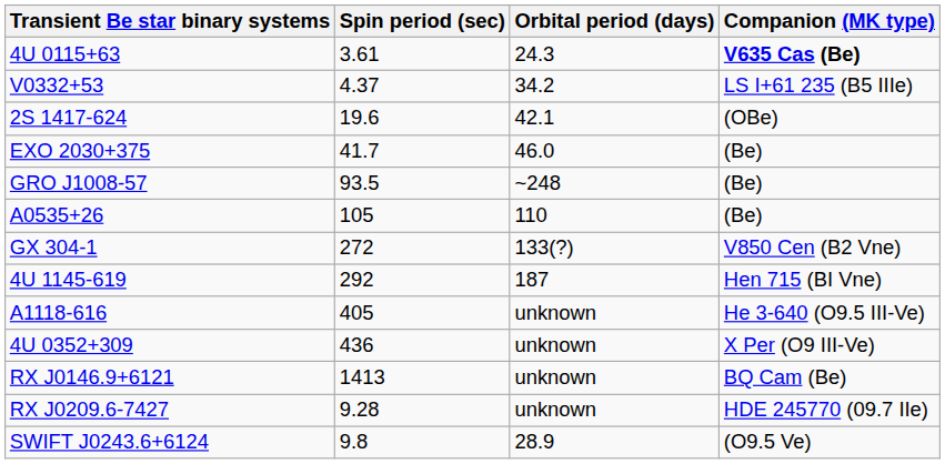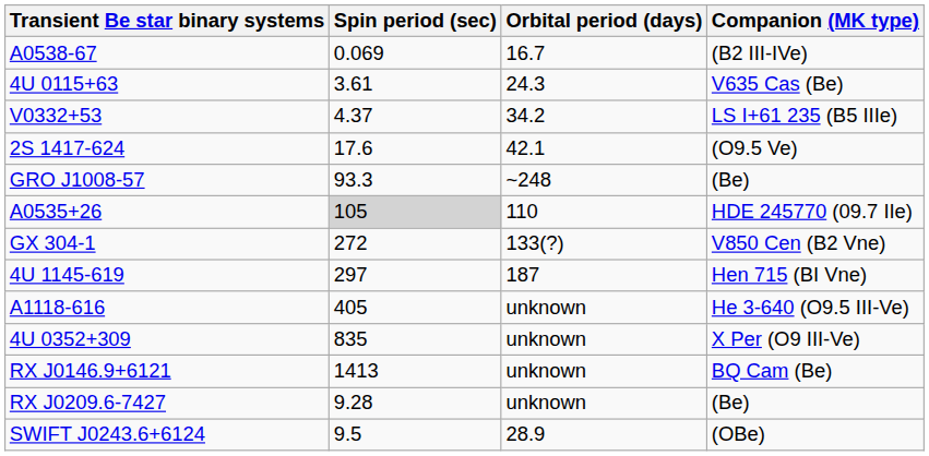+ row: A0538-67 | 0.069 | 16.7 | (B2 III-IVe)
4U 0115+63 | Companion (MK type): bold -> normal
2S 1417-624 | Spin period (sec): 19.6 -> 17.6
2S 1417-624 | Companion (MK type): (OBe) -> (O9.5 Ve)
- row: EXO 2030+375 | 41.7 | 46.0 | (Be)
GRO J1008-57 | Spin period (sec): 93.5 -> 93.3
A0535+26 | Spin period (sec): no background -> lightgrey background
A0535+26 | Companion (MK type): (Be) -> HDE 245770 (09.7 IIe)
4U 1145-619 | Spin period (sec): 292 -> 297
4U 0352+309 | Spin period (sec): 436 -> 835
RX J0209.6-7427 | Companion (MK type): HDE 245770 (09.7 IIe) -> (Be)
SWIFT J0243.6+6124 | Spin period (sec): 9.8 -> 9.5
SWIFT J0243.6+6124 | Companion (MK type): (O9.5 Ve) -> (OBe)
